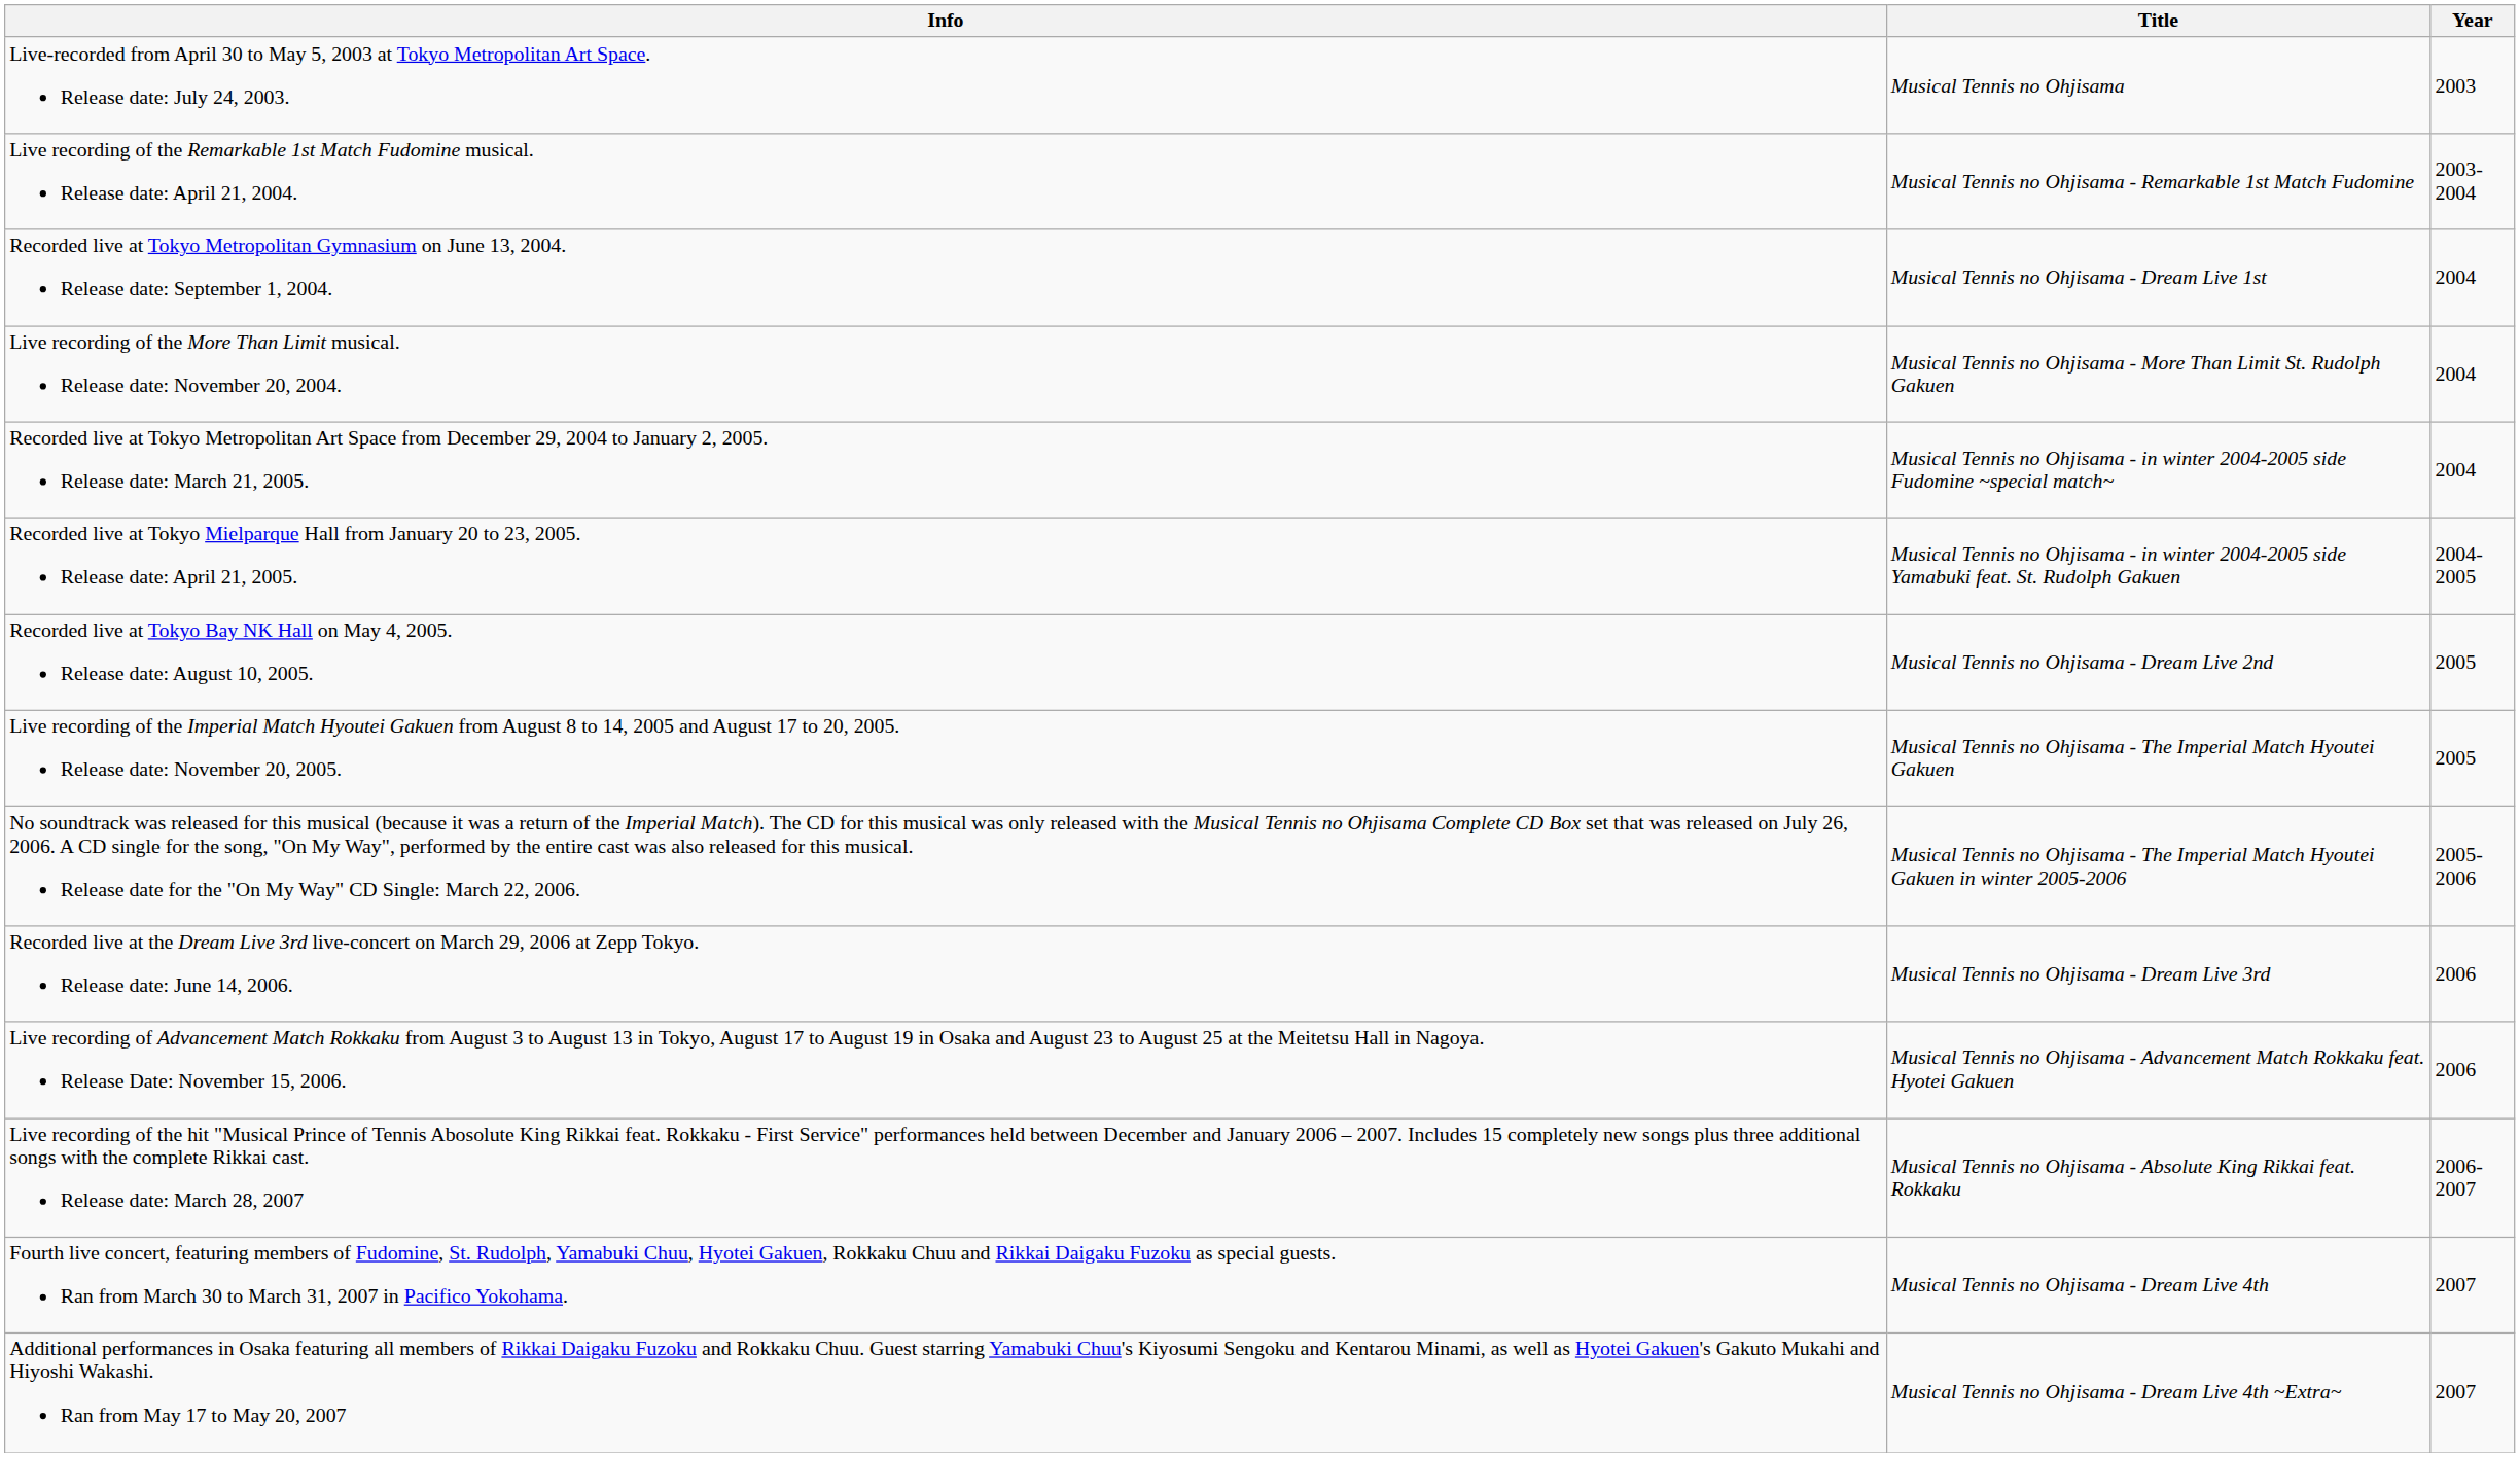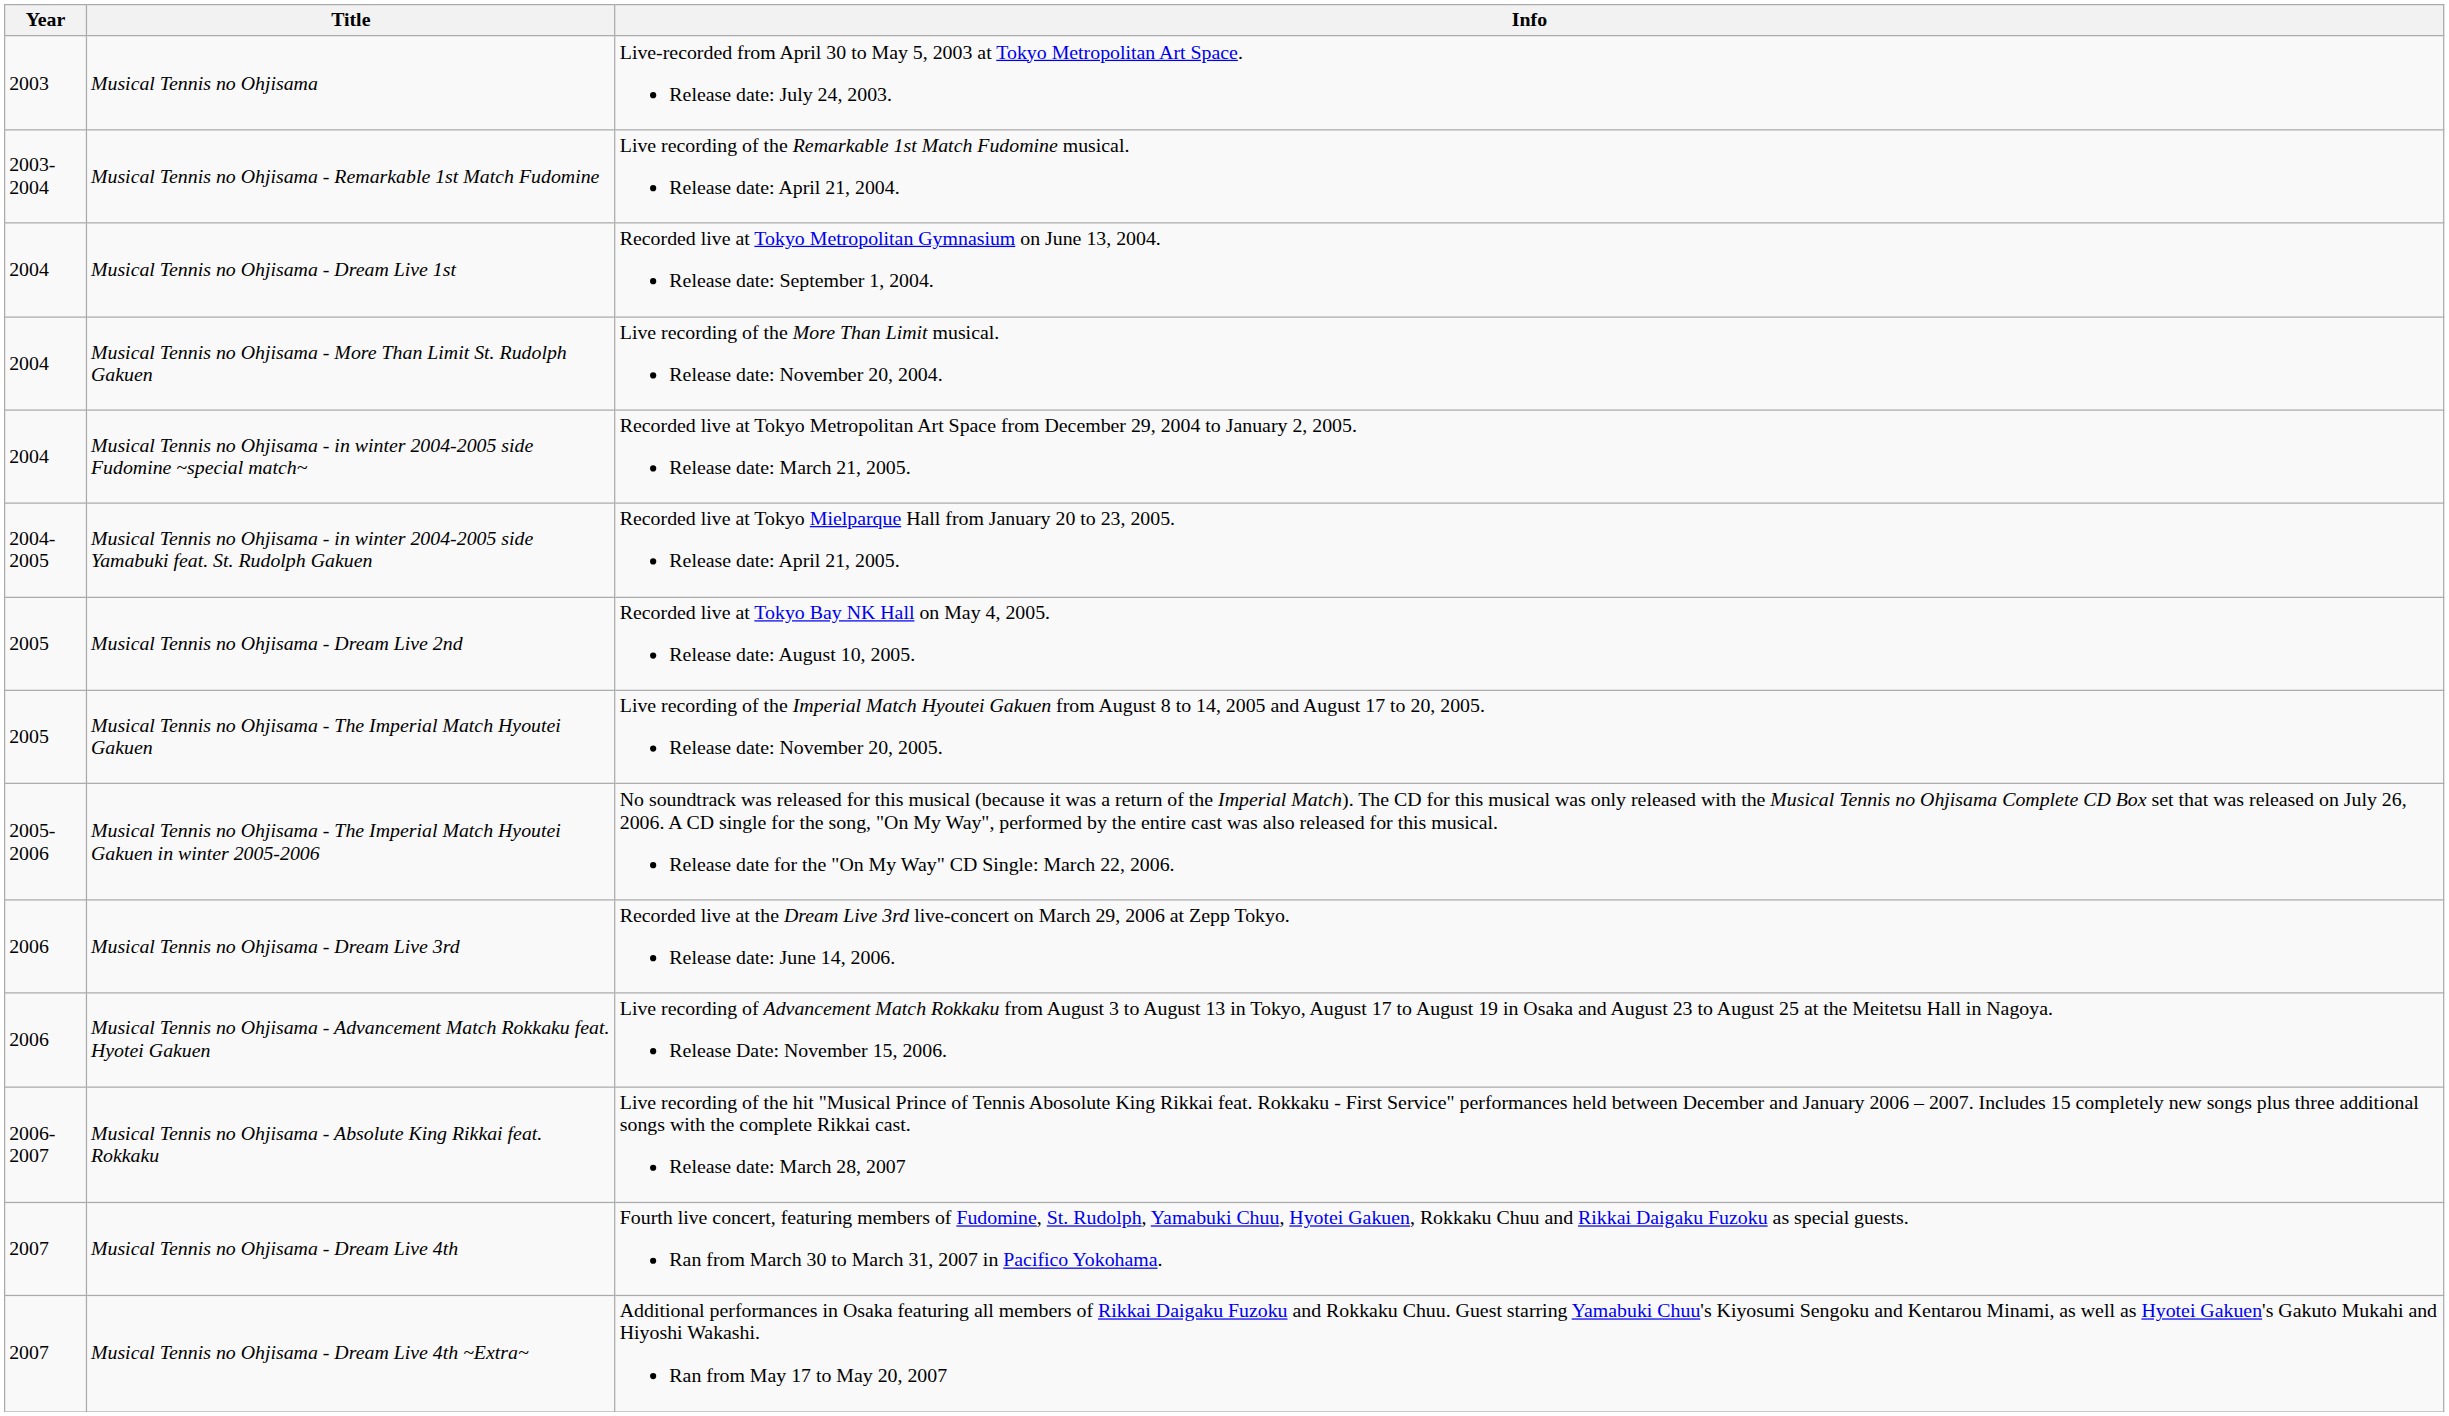columns swapped: Year <-> Info
